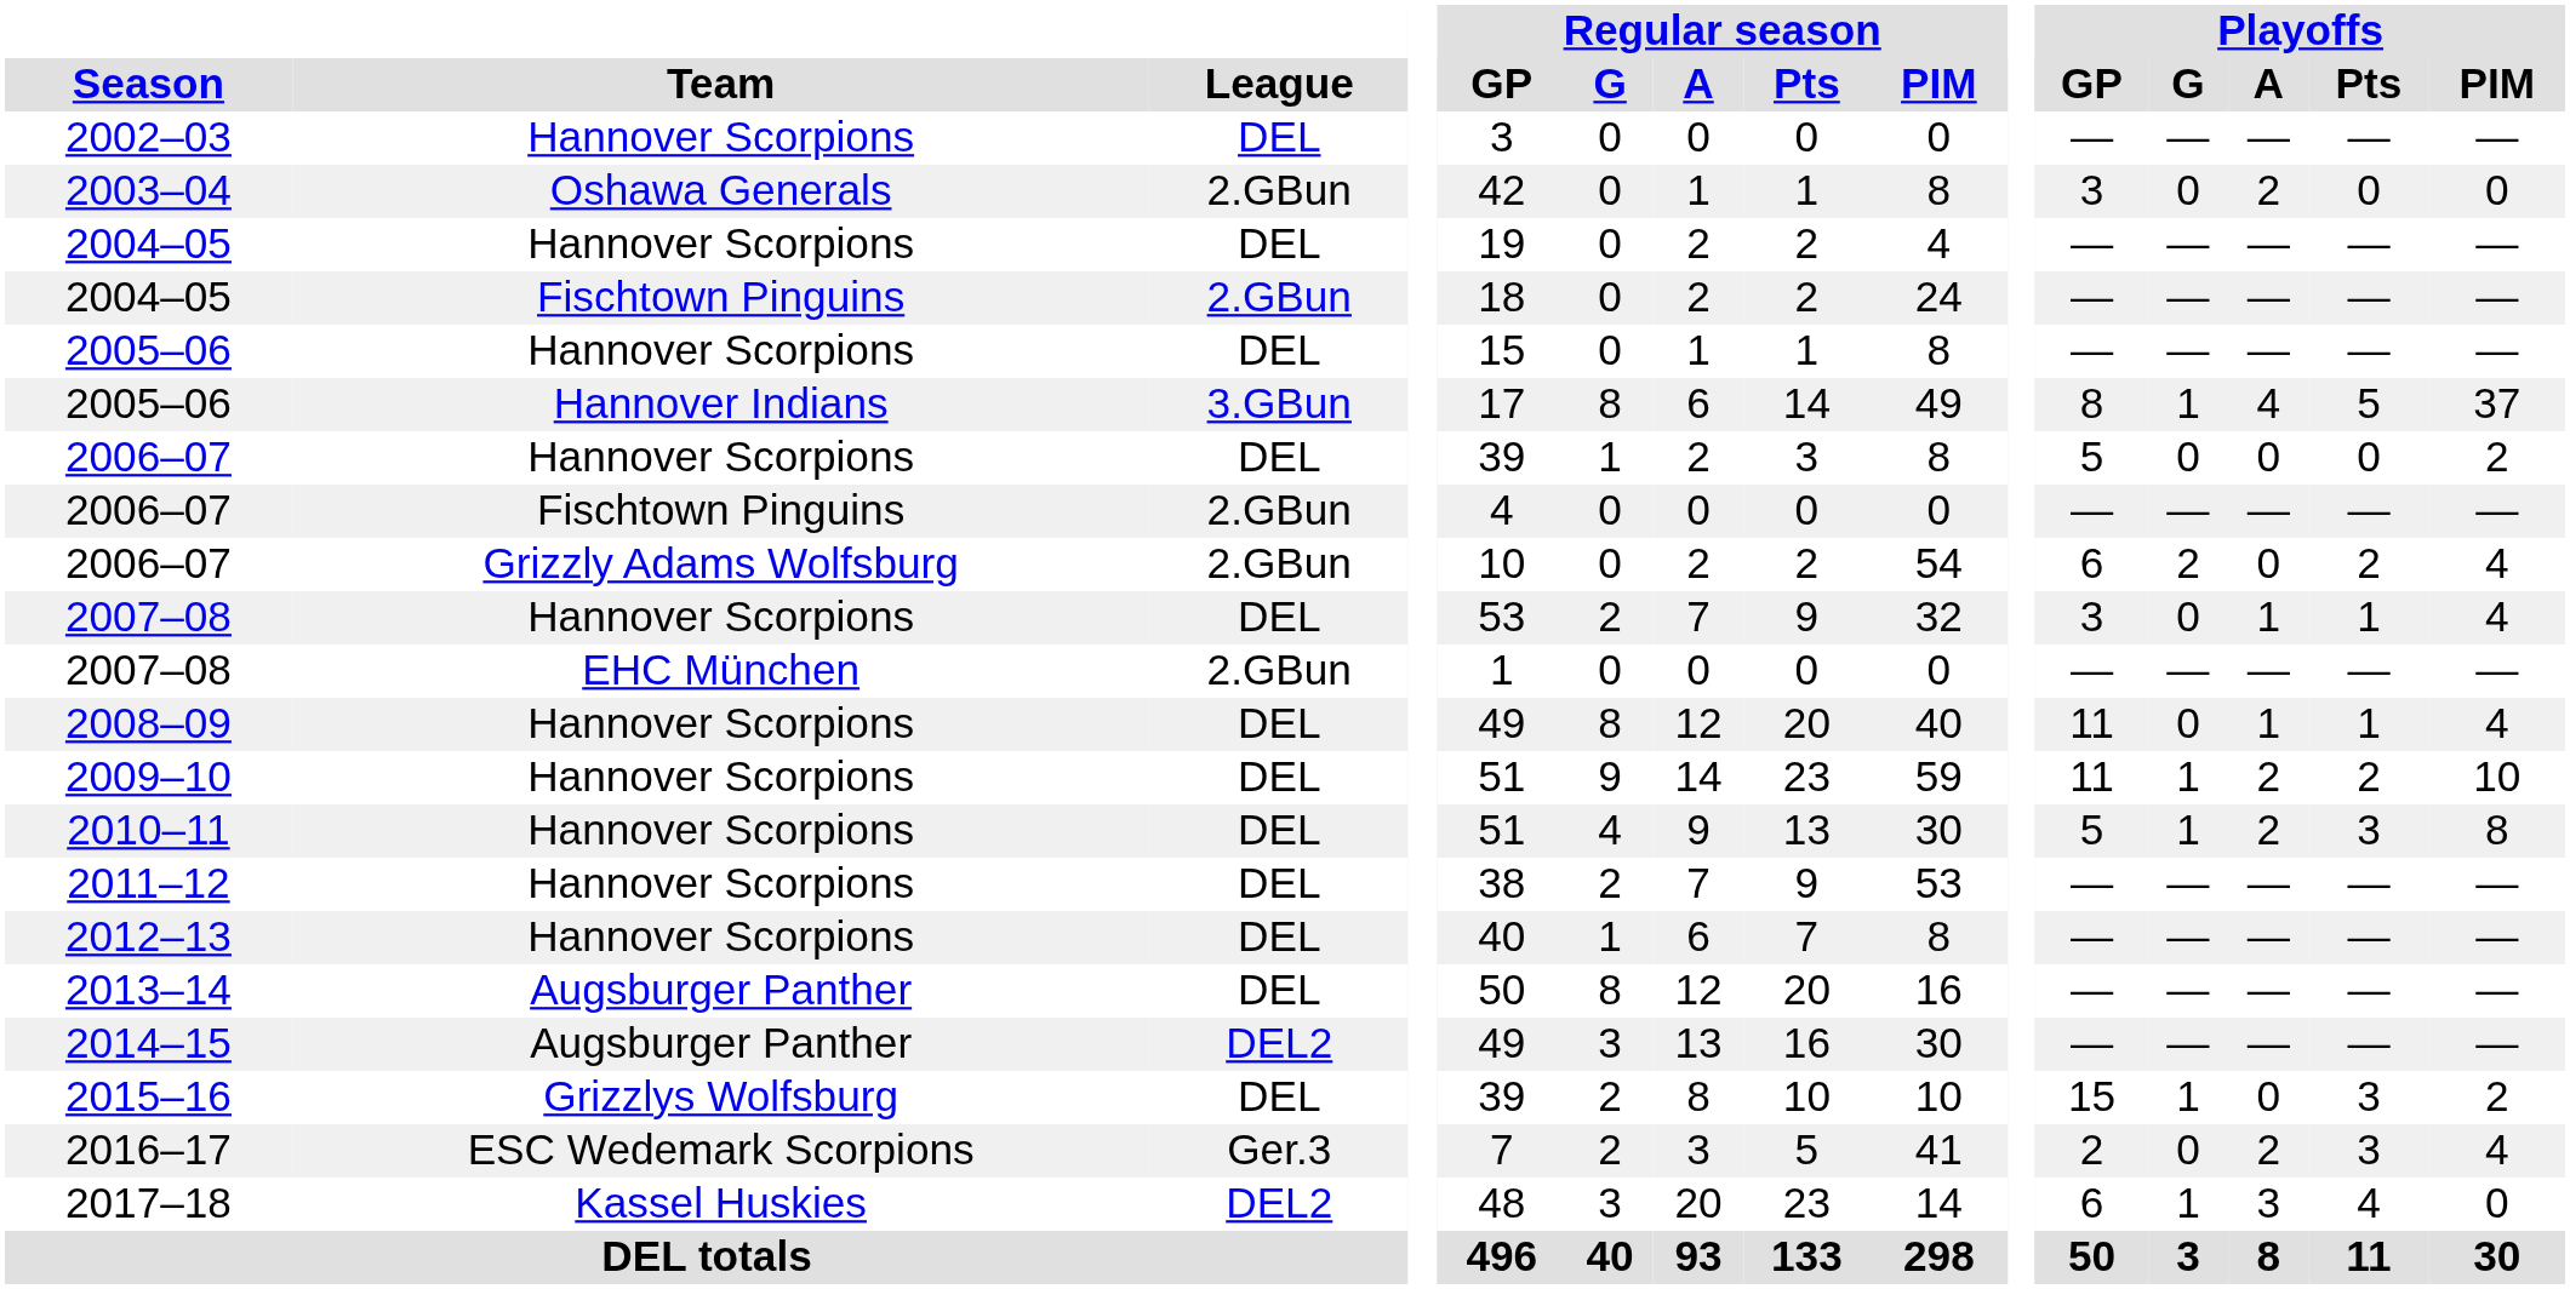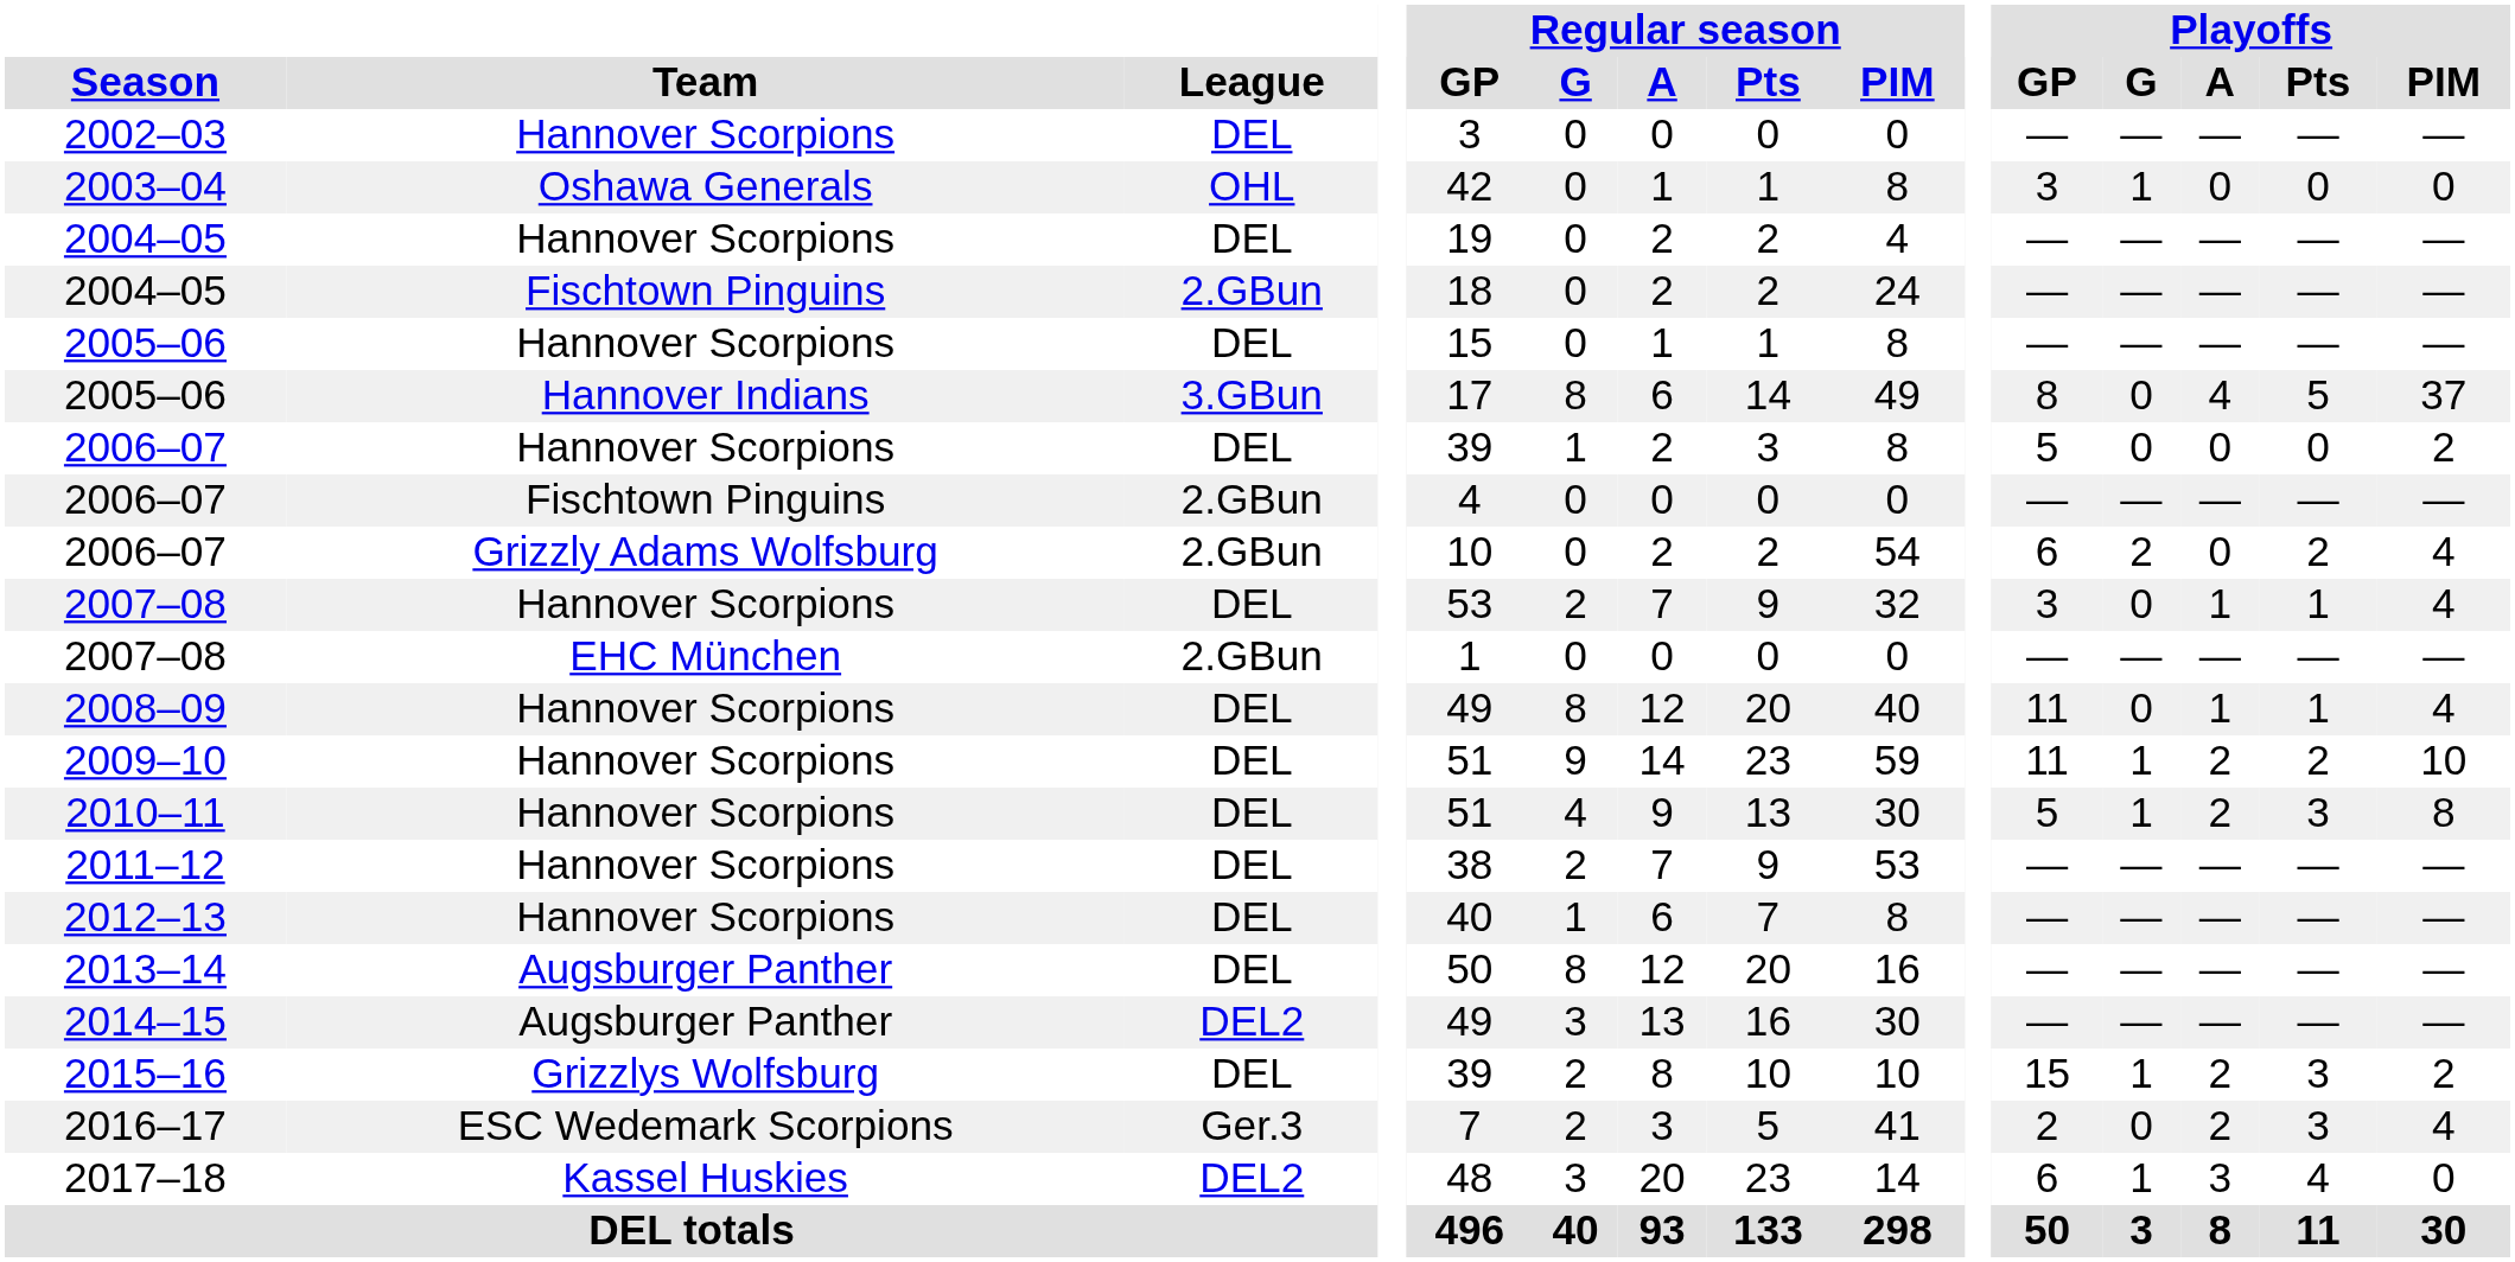2003–04 | League: 2.GBun -> OHL
2003–04 | Playoffs / G: 0 -> 1
2003–04 | Playoffs / A: 2 -> 0
2005–06 / Hannover Indians | Playoffs / G: 1 -> 0
2015–16 | Playoffs / A: 0 -> 2
